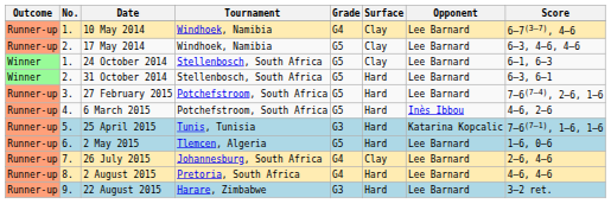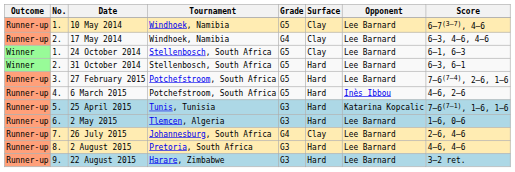10 May 2014 | Grade: G4 -> G5
17 May 2014 | Grade: G5 -> G4
2 May 2015 | Grade: G5 -> G3
2 August 2015 | Grade: G4 -> G3
